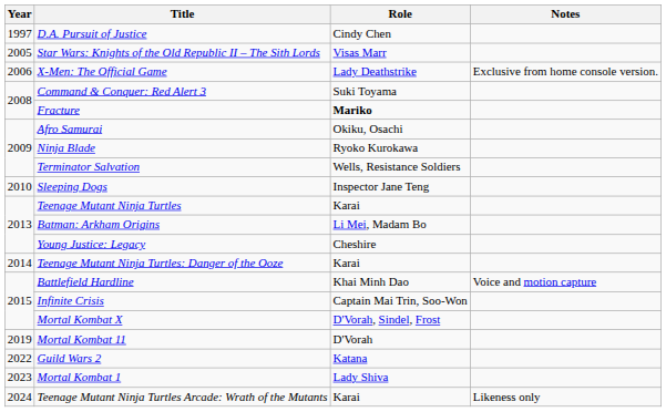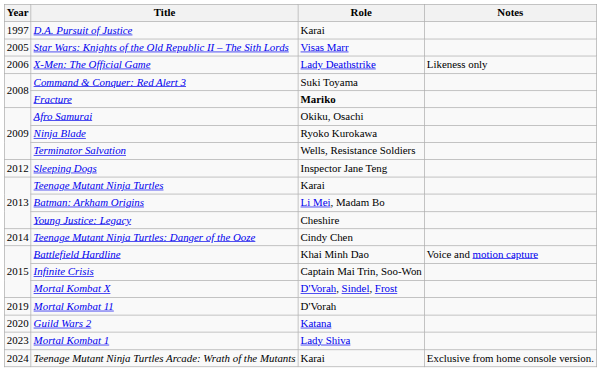D.A. Pursuit of Justice | Role: Cindy Chen -> Karai
X-Men: The Official Game | Notes: Exclusive from home console version. -> Likeness only
Sleeping Dogs | Year: 2010 -> 2012
Teenage Mutant Ninja Turtles: Danger of the Ooze | Role: Karai -> Cindy Chen
Guild Wars 2 | Year: 2022 -> 2020
Teenage Mutant Ninja Turtles Arcade: Wrath of the Mutants | Notes: Likeness only -> Exclusive from home console version.
